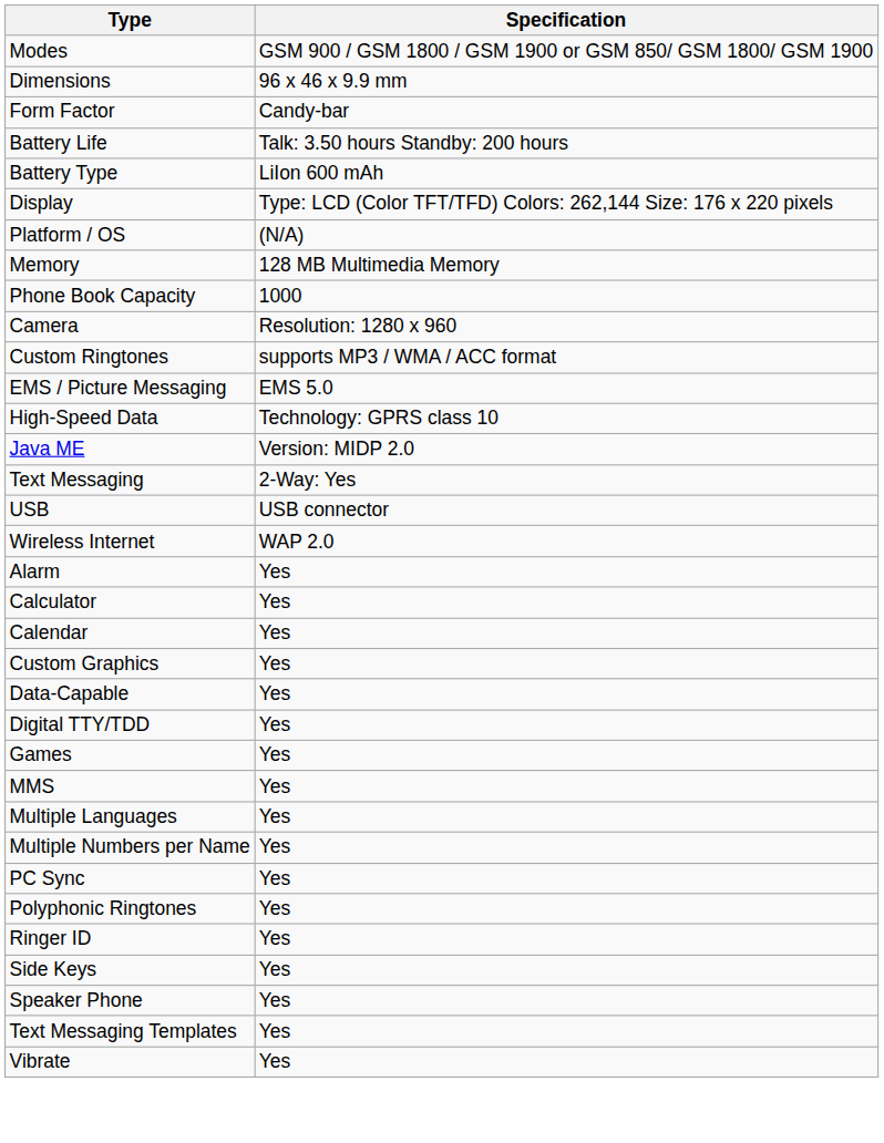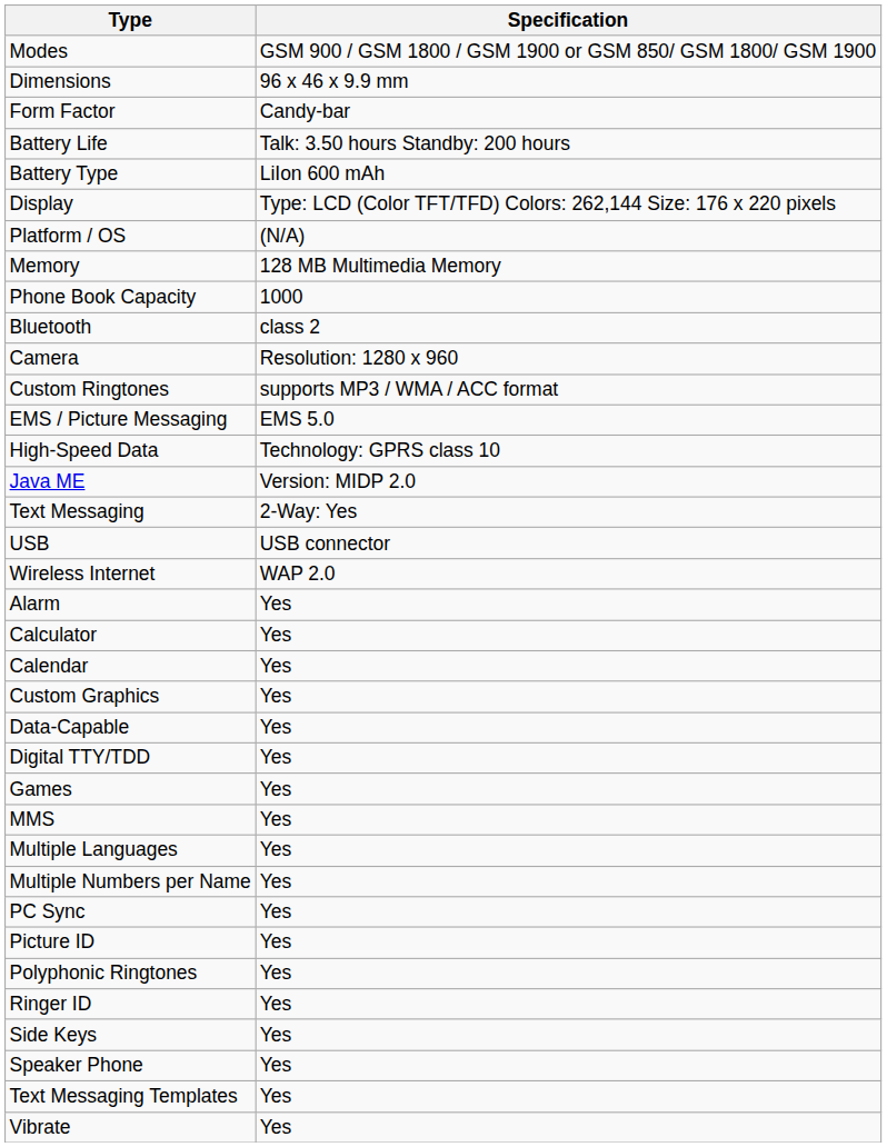+ row: Bluetooth | class 2
+ row: Picture ID | Yes
